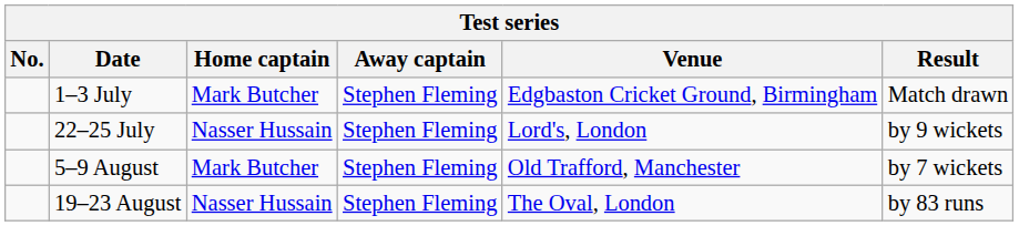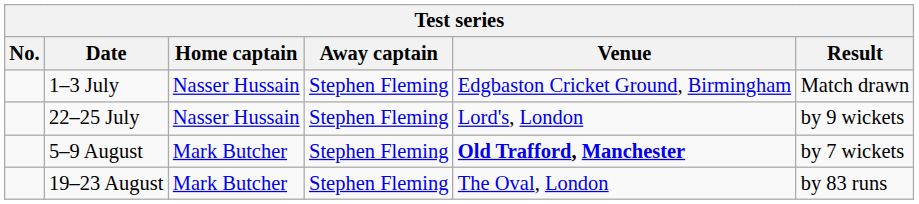1–3 July | Home captain: Mark Butcher -> Nasser Hussain
5–9 August | Venue: normal -> bold
19–23 August | Home captain: Nasser Hussain -> Mark Butcher
